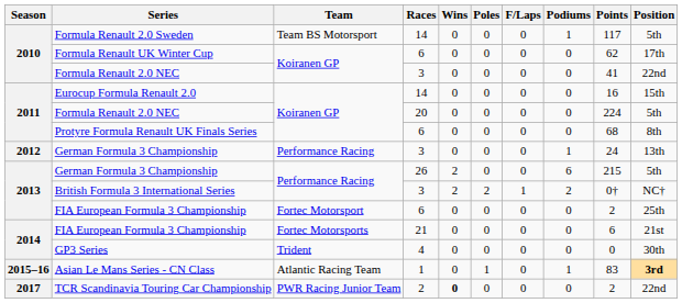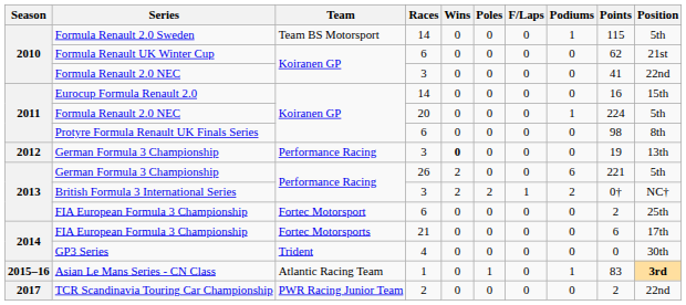Formula Renault 2.0 Sweden | Points: 117 -> 115
Formula Renault UK Winter Cup | Position: 17th -> 21st
Formula Renault 2.0 NEC / 20 | Podiums: 0 -> 1
Protyre Formula Renault UK Finals Series | Points: 68 -> 98
German Formula 3 Championship / 3 | Wins: normal -> bold
German Formula 3 Championship / 3 | Podiums: 1 -> 0
German Formula 3 Championship / 3 | Points: 24 -> 19
German Formula 3 Championship / 26 | Points: 215 -> 221
FIA European Formula 3 Championship / 21 | Position: 21st -> 17th
TCR Scandinavia Touring Car Championship | Wins: bold -> normal
